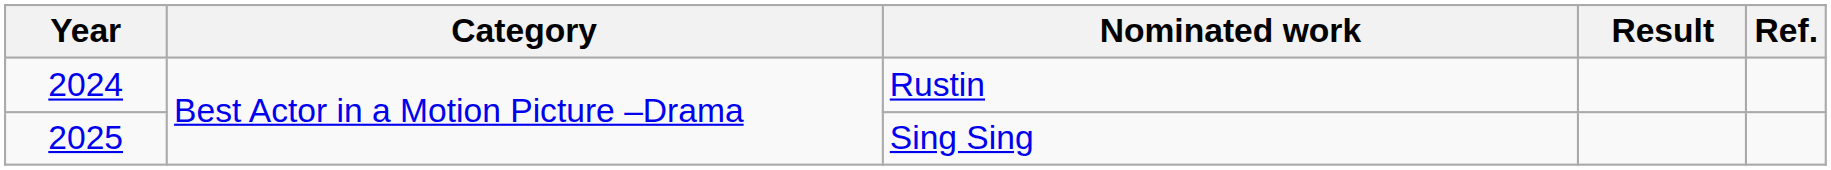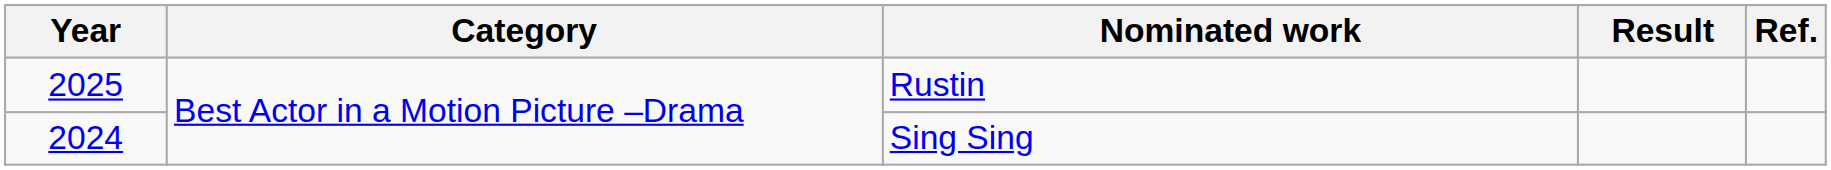Rustin | Year: 2024 -> 2025
Sing Sing | Year: 2025 -> 2024
